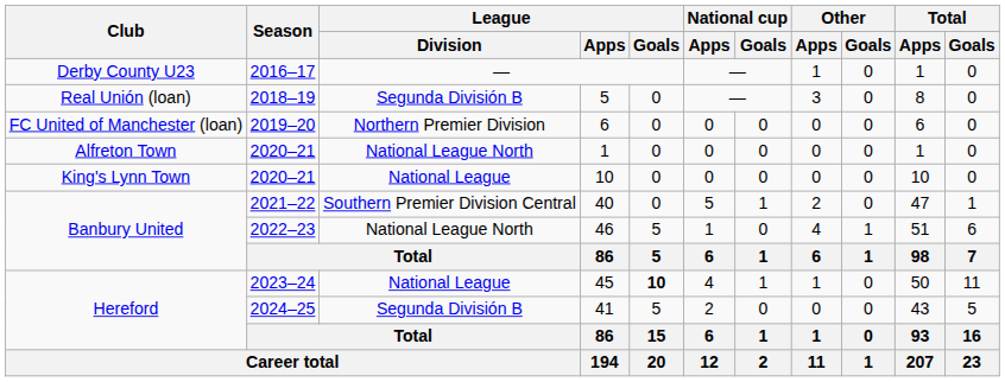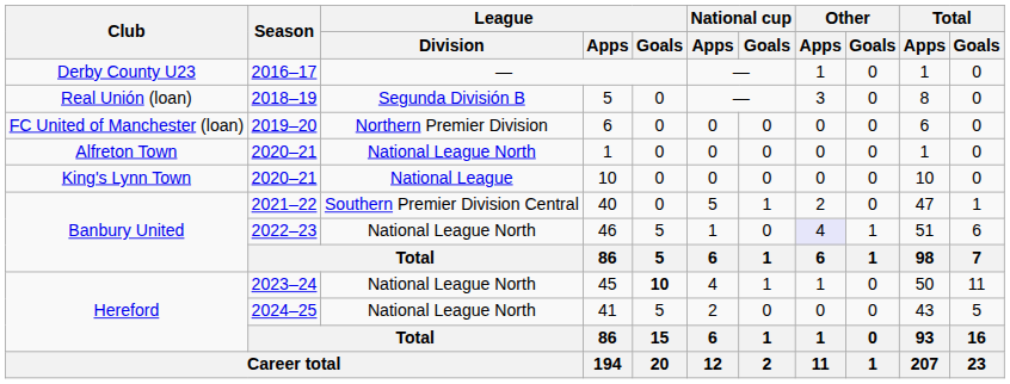46 | Other / Apps: no background -> lavender background
45 | League / Division: National League -> National League North
41 | League / Division: Segunda División B -> National League North
